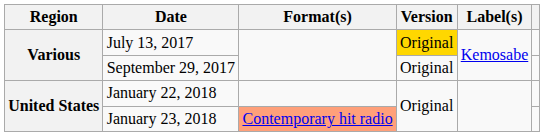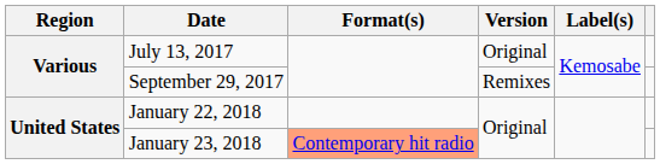July 13, 2017 | Version: gold background -> no background
September 29, 2017 | Version: Original -> Remixes
